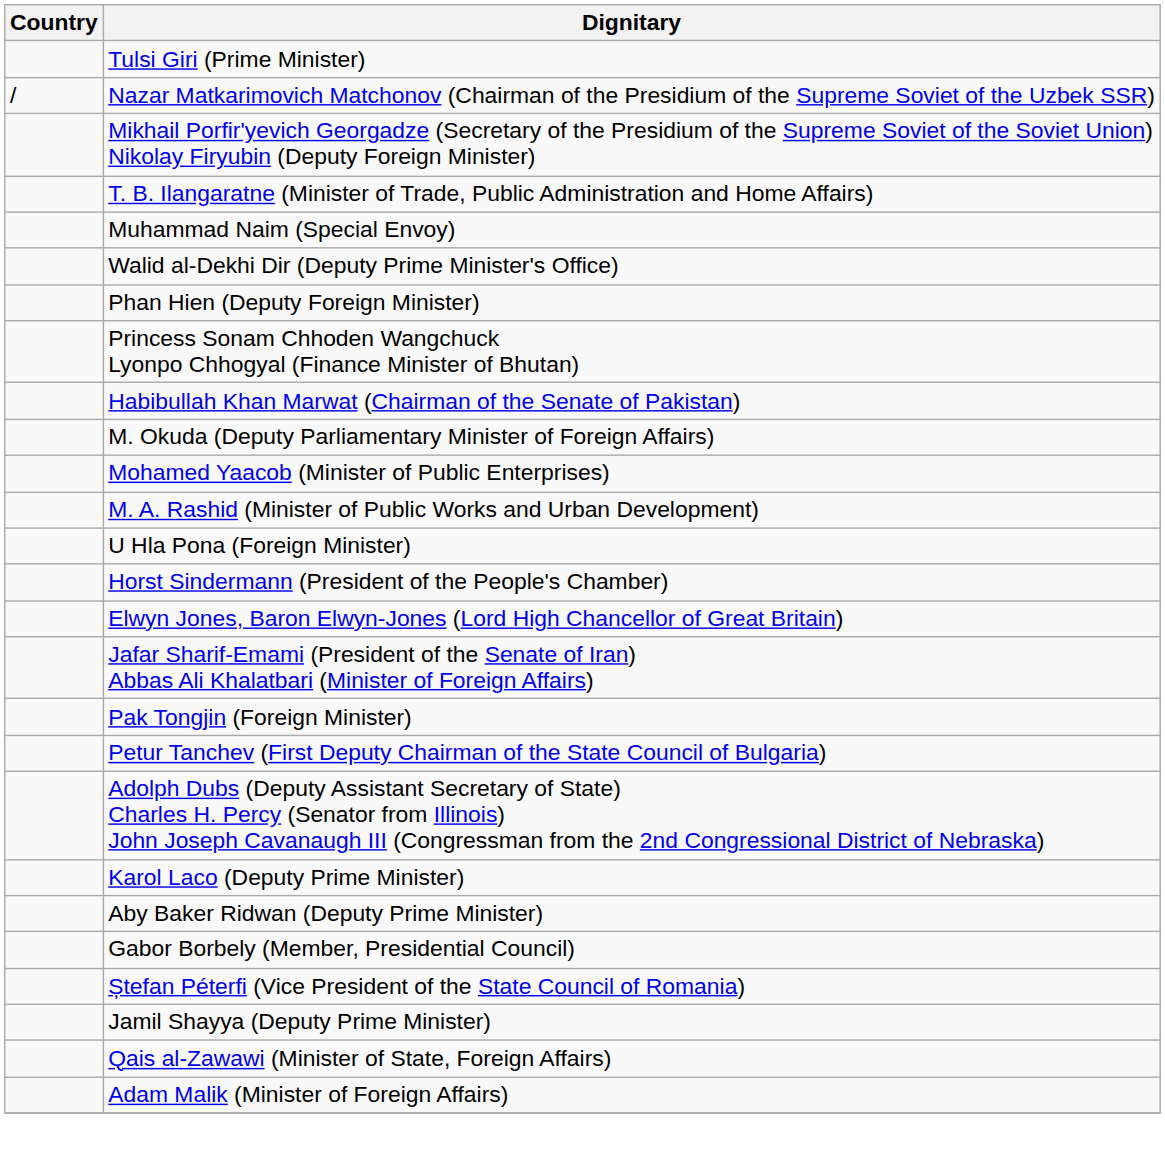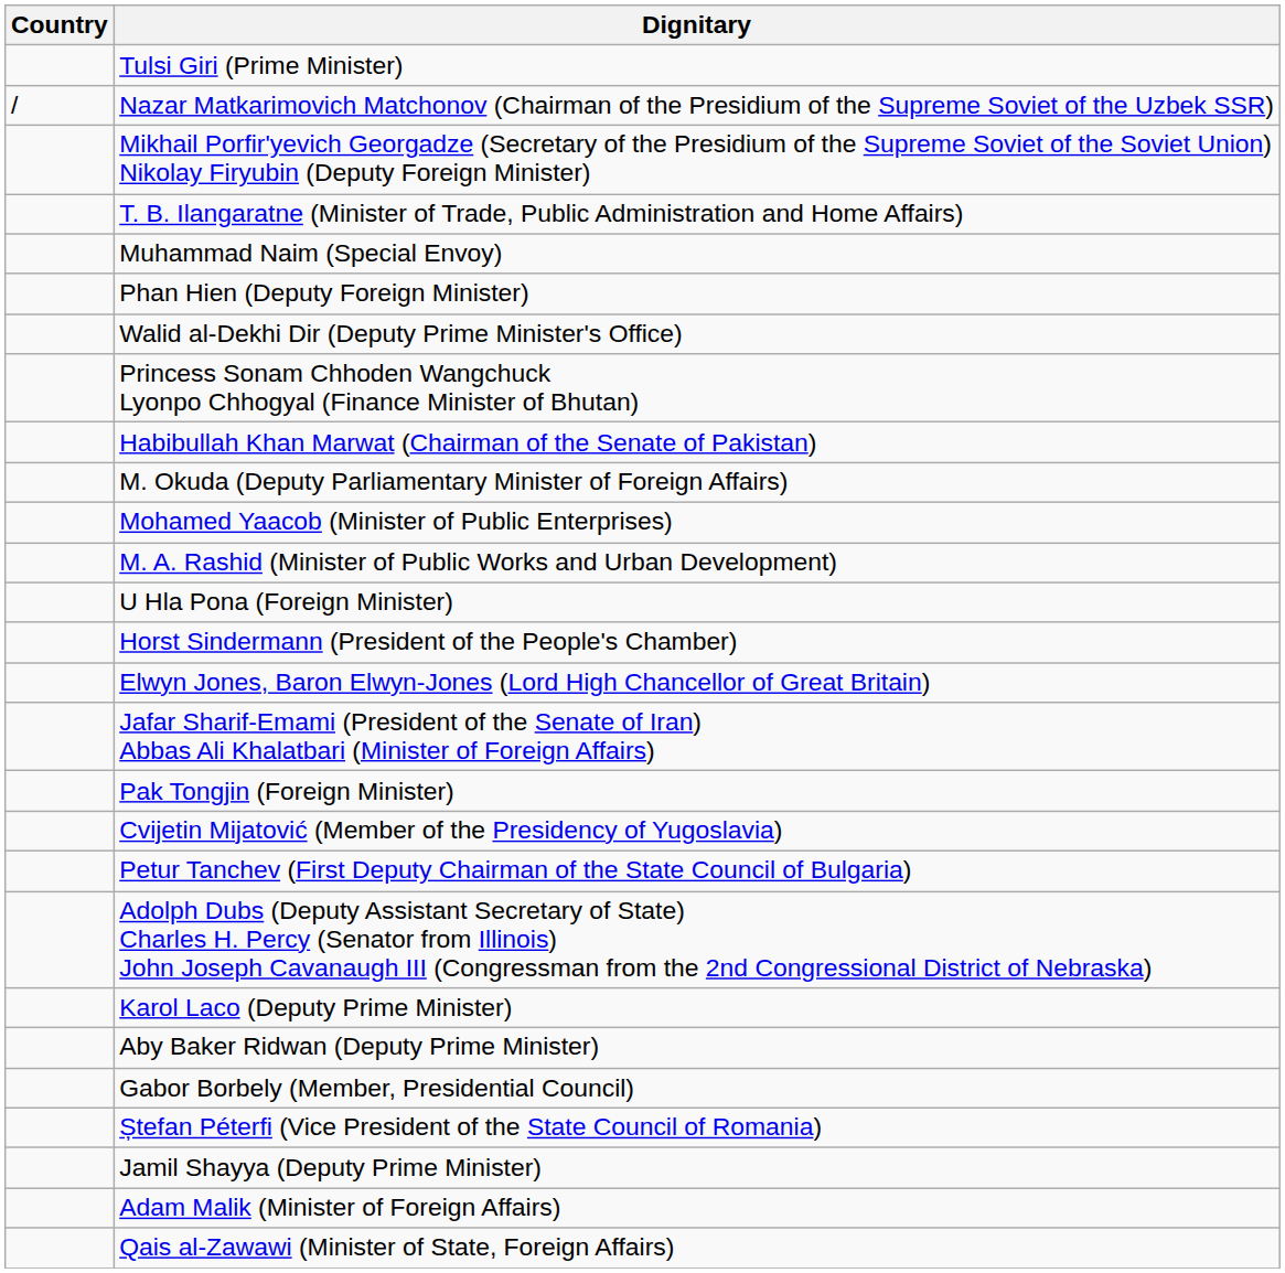rows swapped: Phan Hien (Deputy Foreign Minister) <-> Walid al-Dekhi Dir (Deputy Prime Minister's Office)
+ row: Cvijetin Mijatović (Member of the Presidency of Yugoslavia)
rows swapped: Qais al-Zawawi (Minister of State, Foreign Affairs) <-> Adam Malik (Minister of Foreign Affairs)
